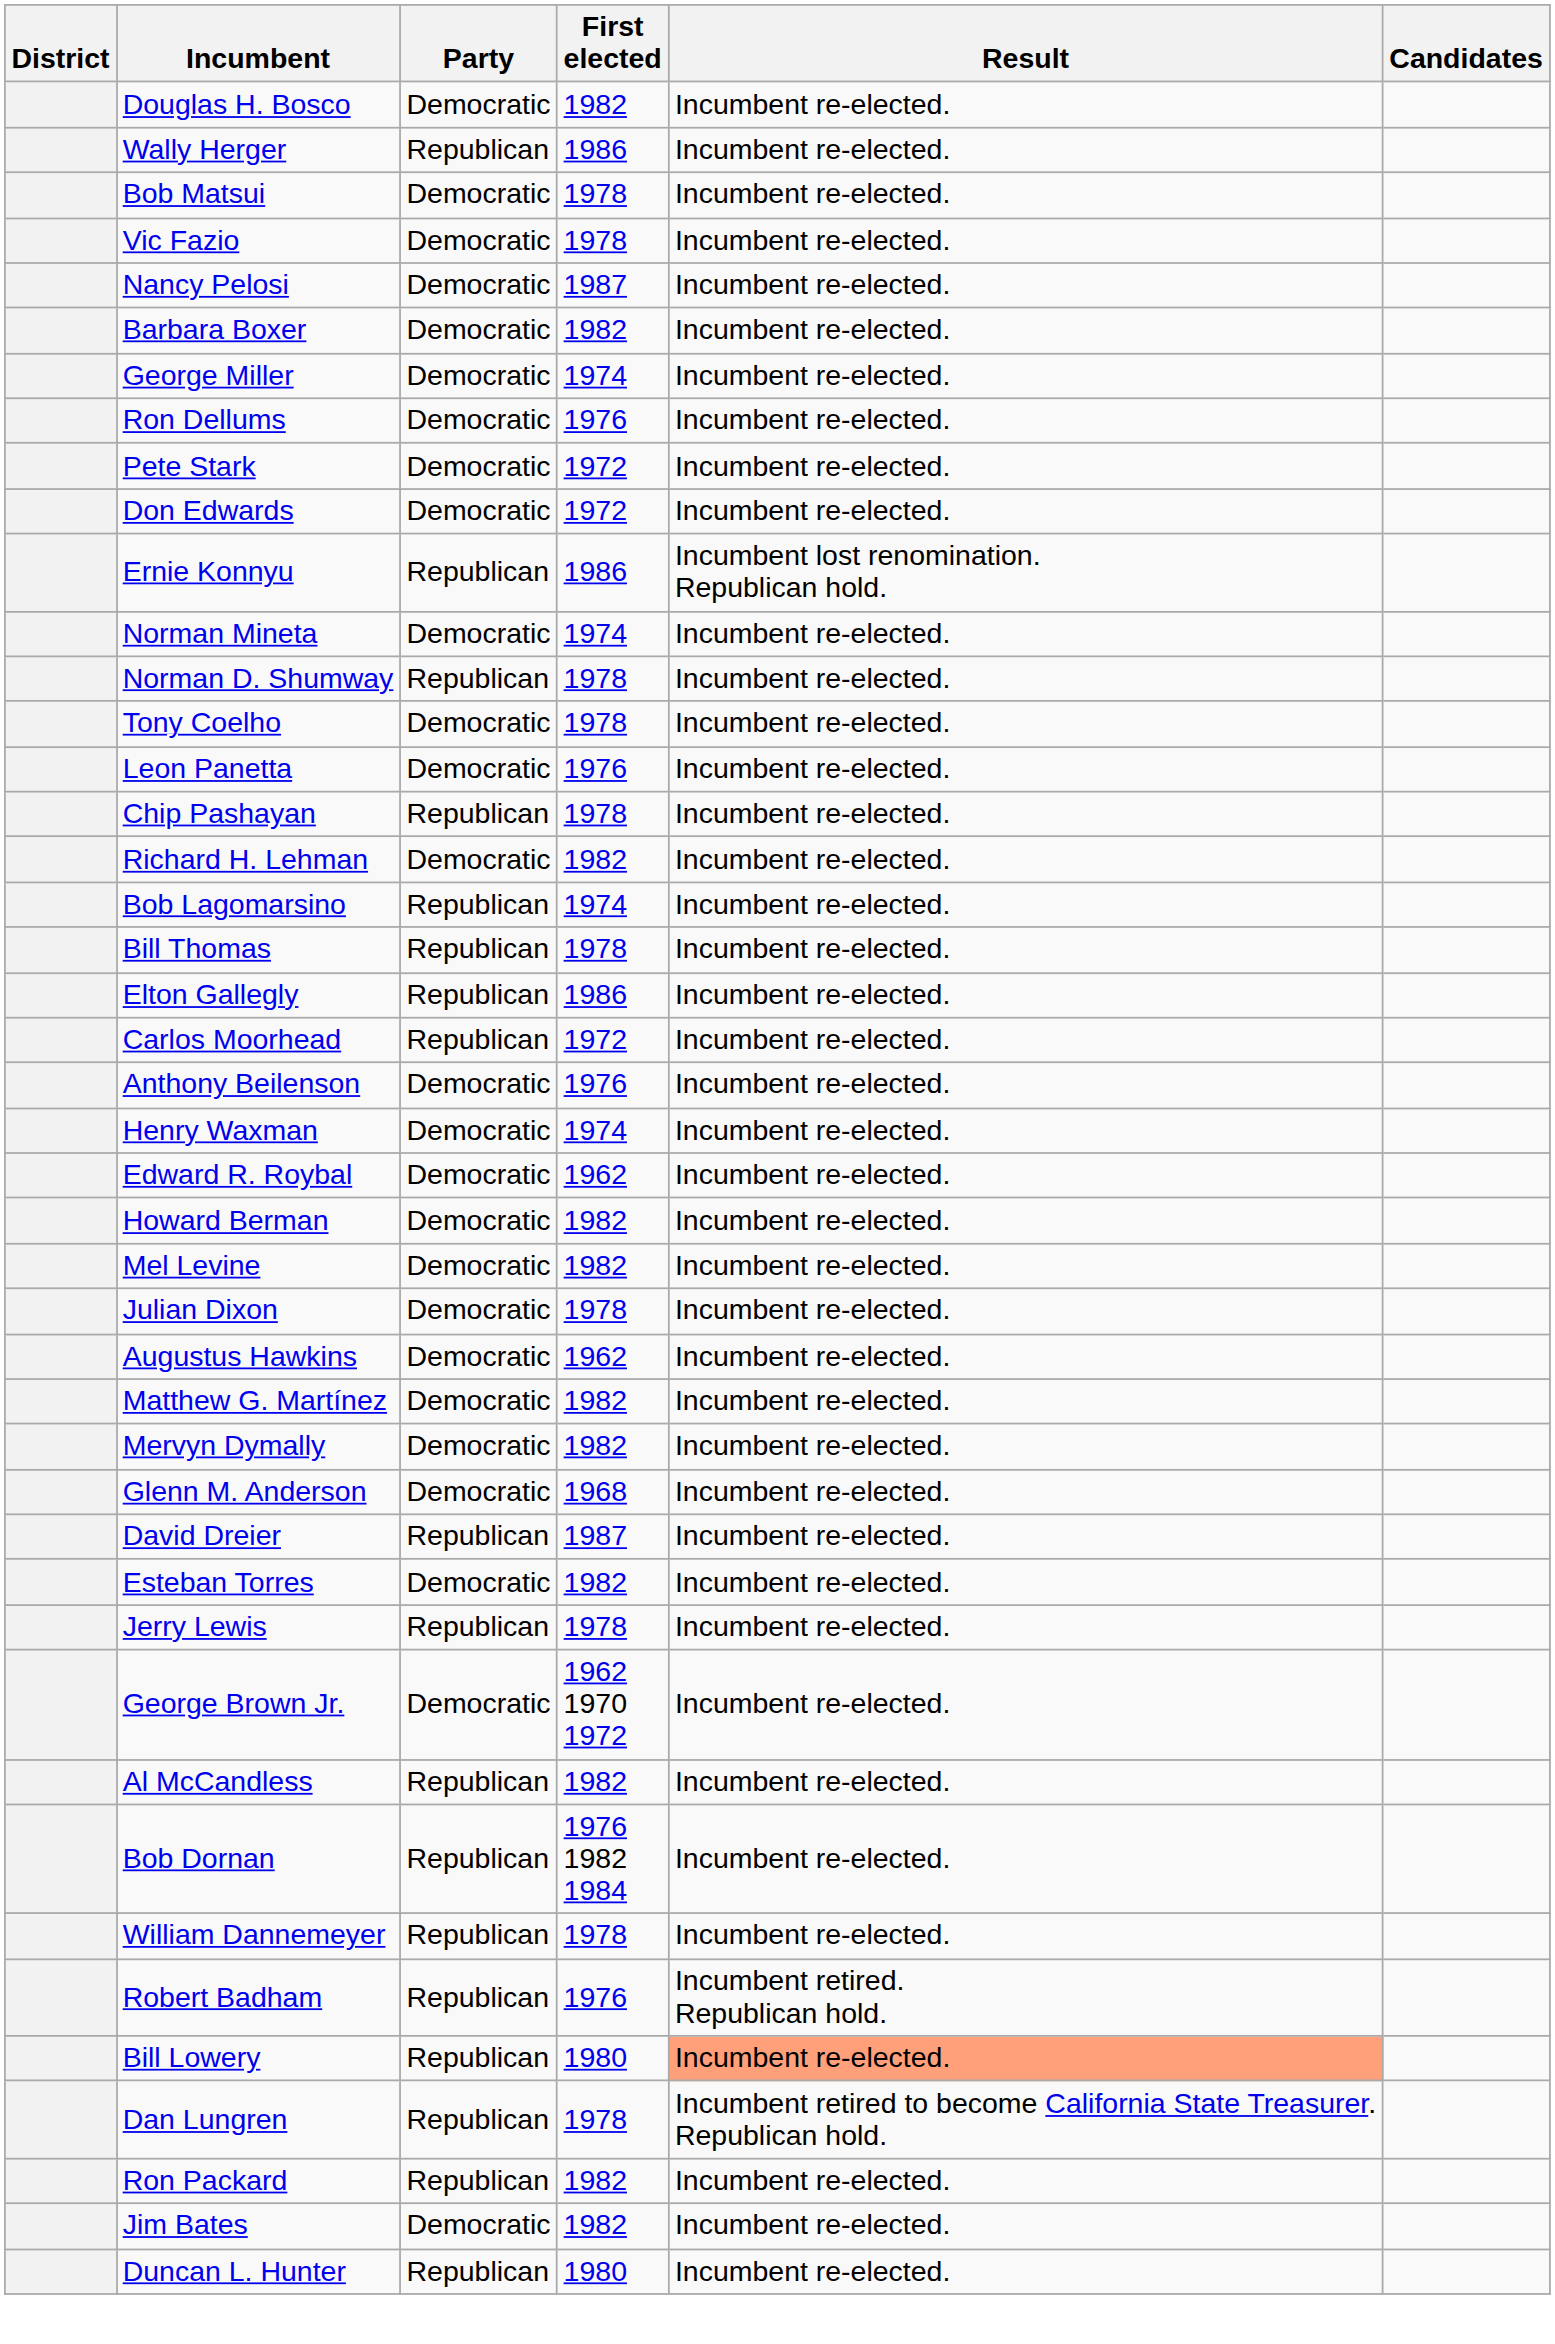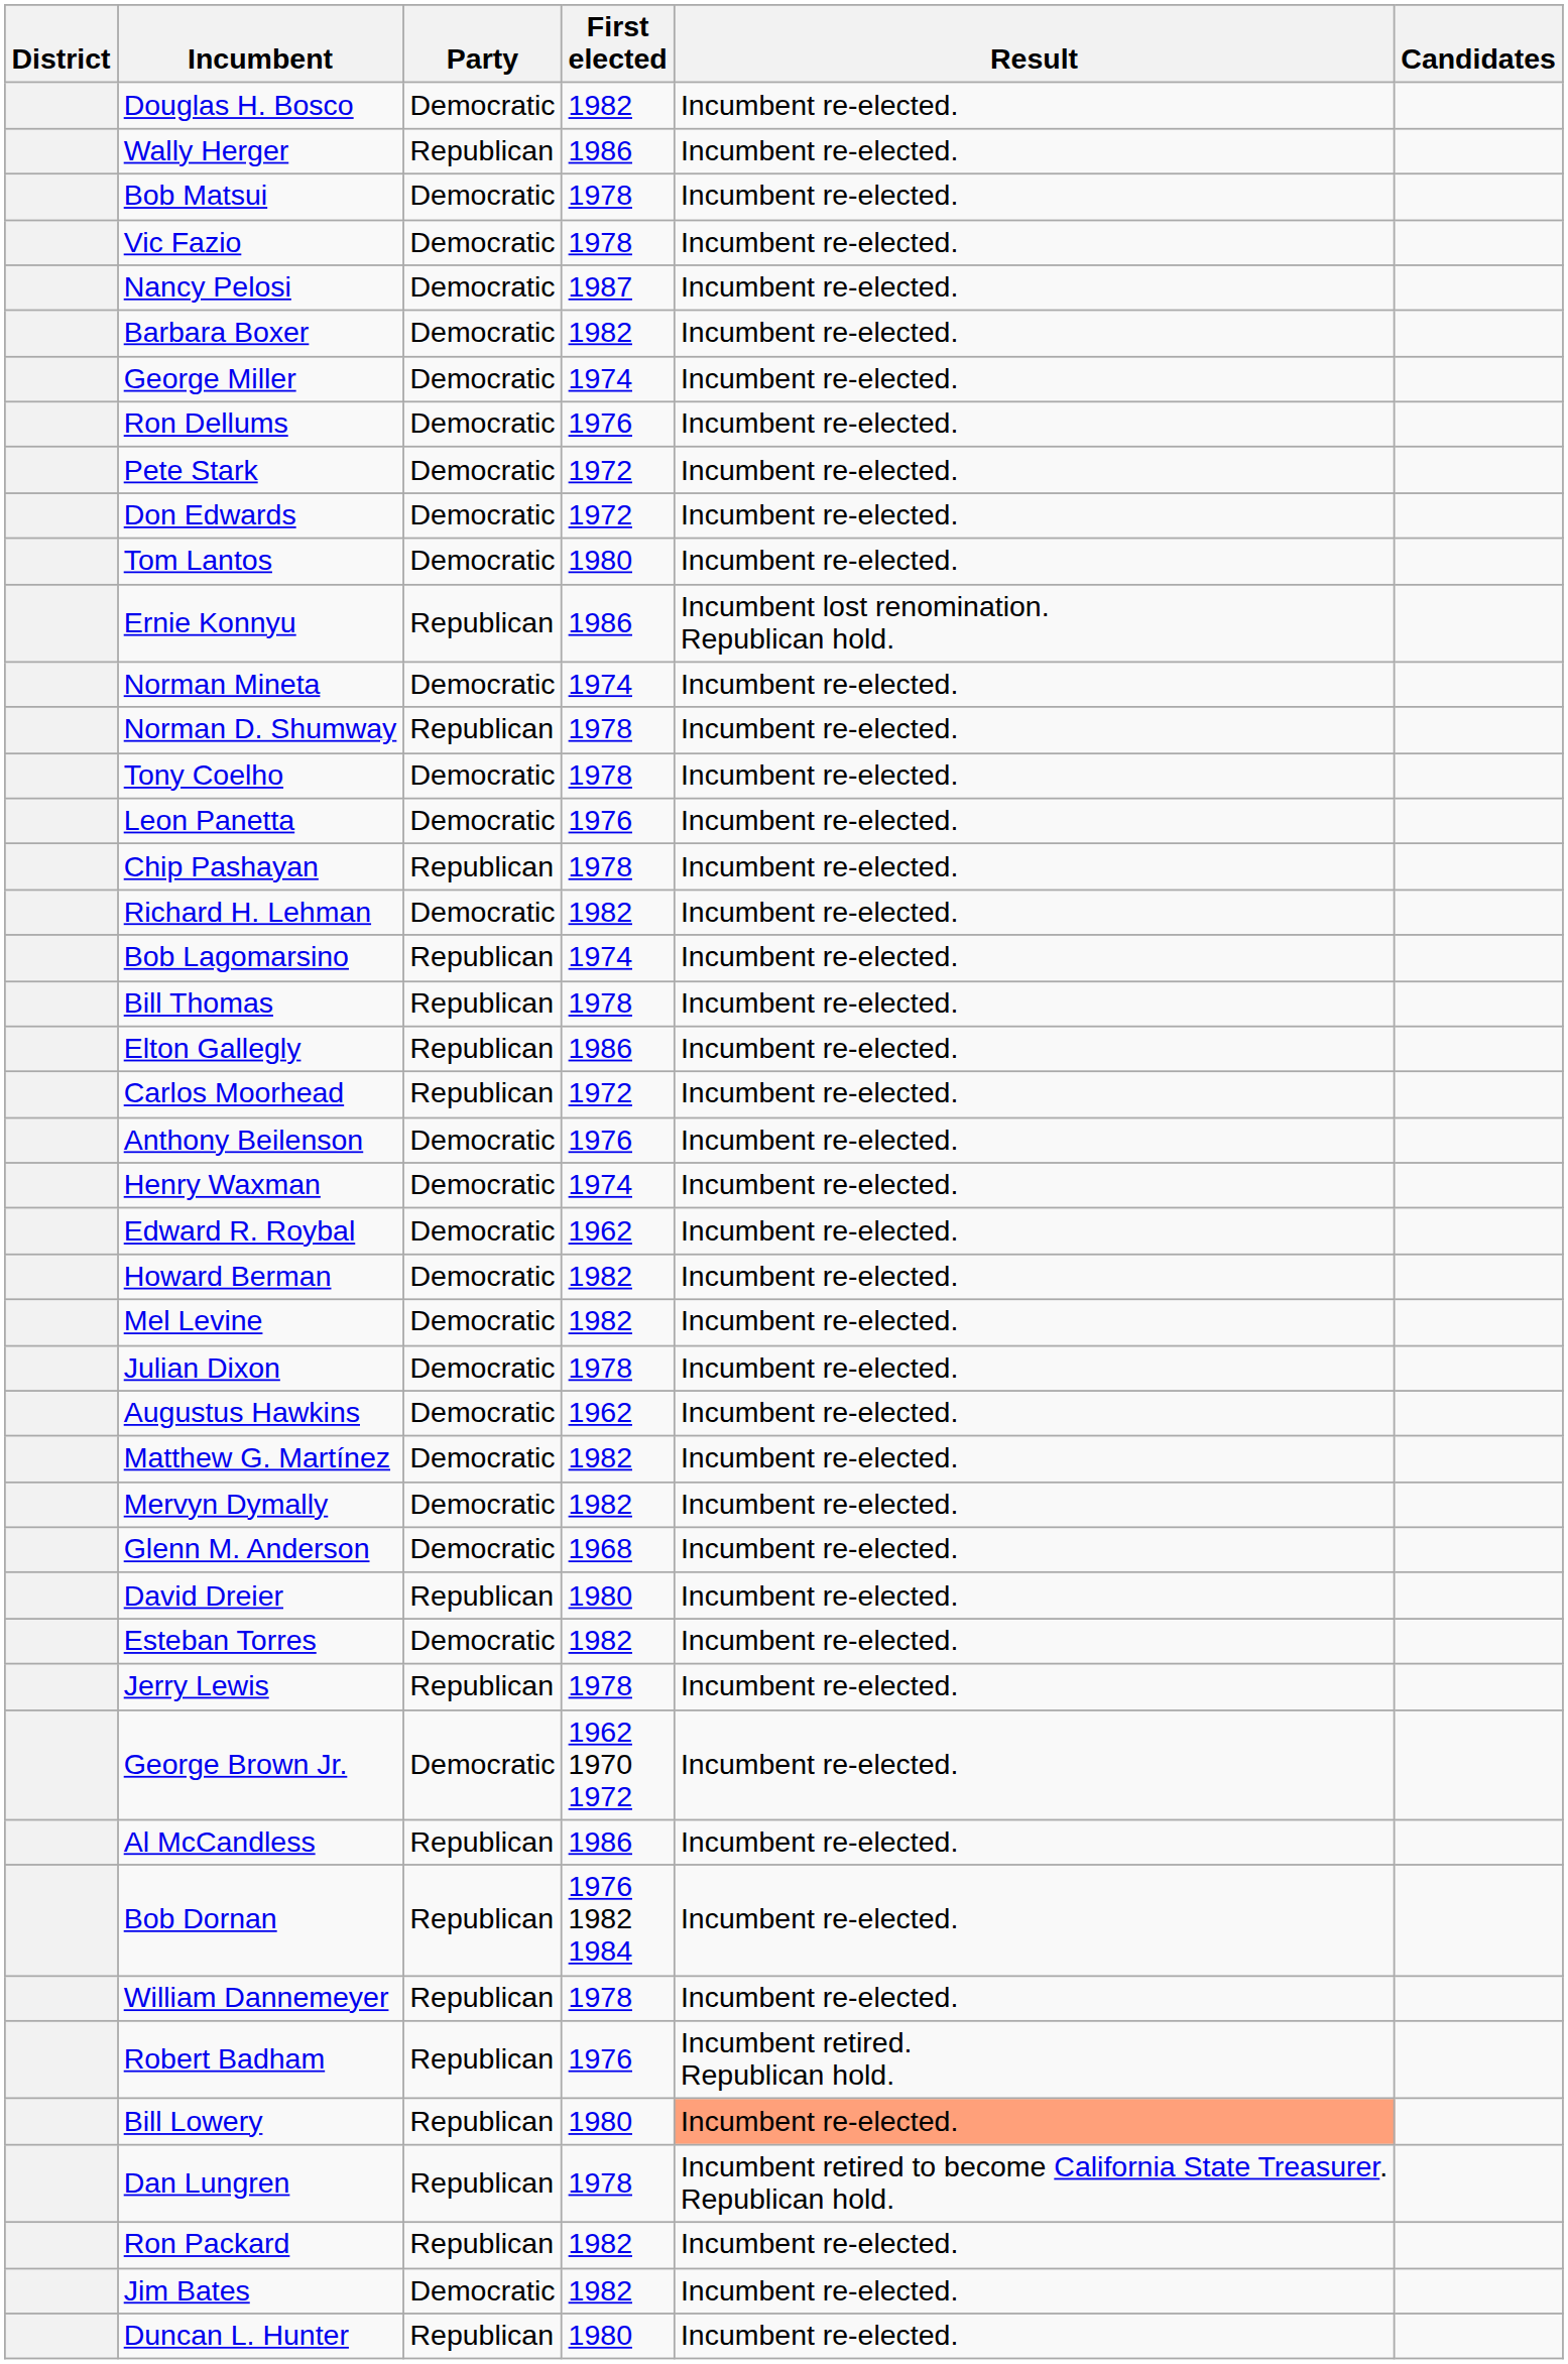+ row: Tom Lantos | Democratic | 1980 | Incumbent re-elected.
David Dreier | First elected: 1987 -> 1980
Al McCandless | First elected: 1982 -> 1986
